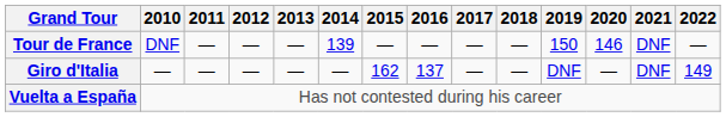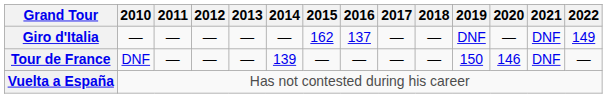rows swapped: Giro d'Italia <-> Tour de France
